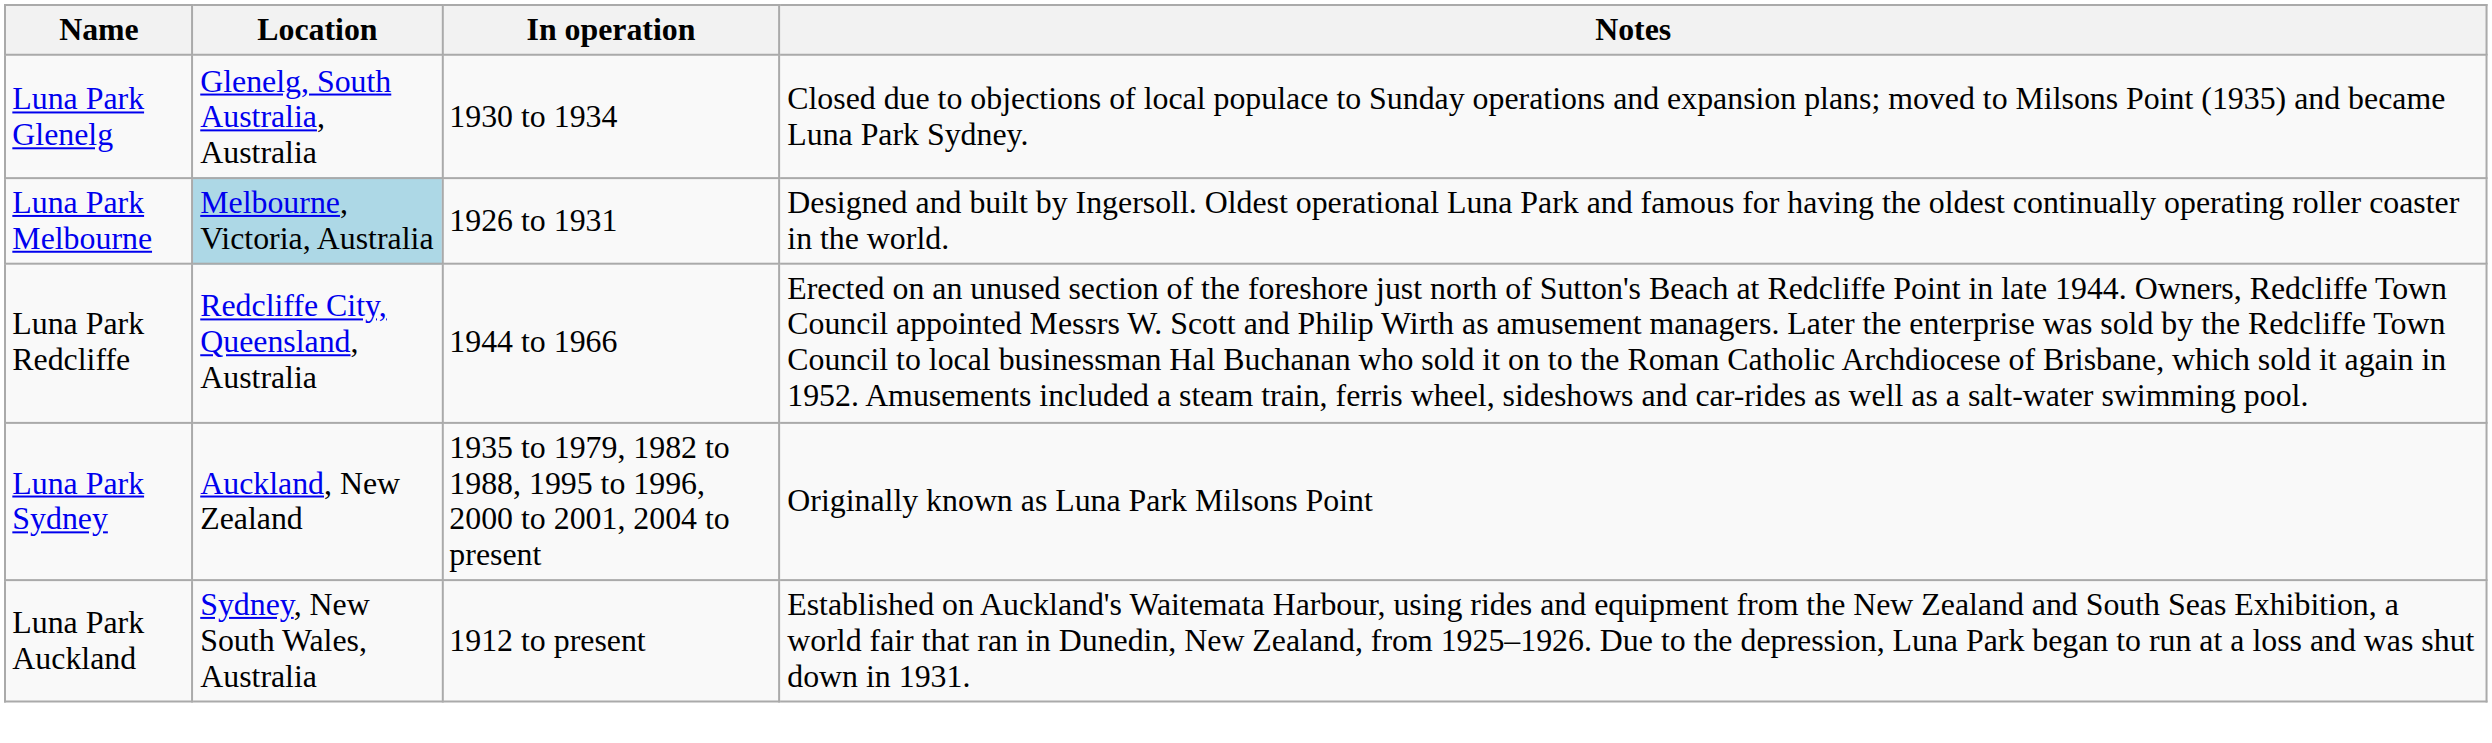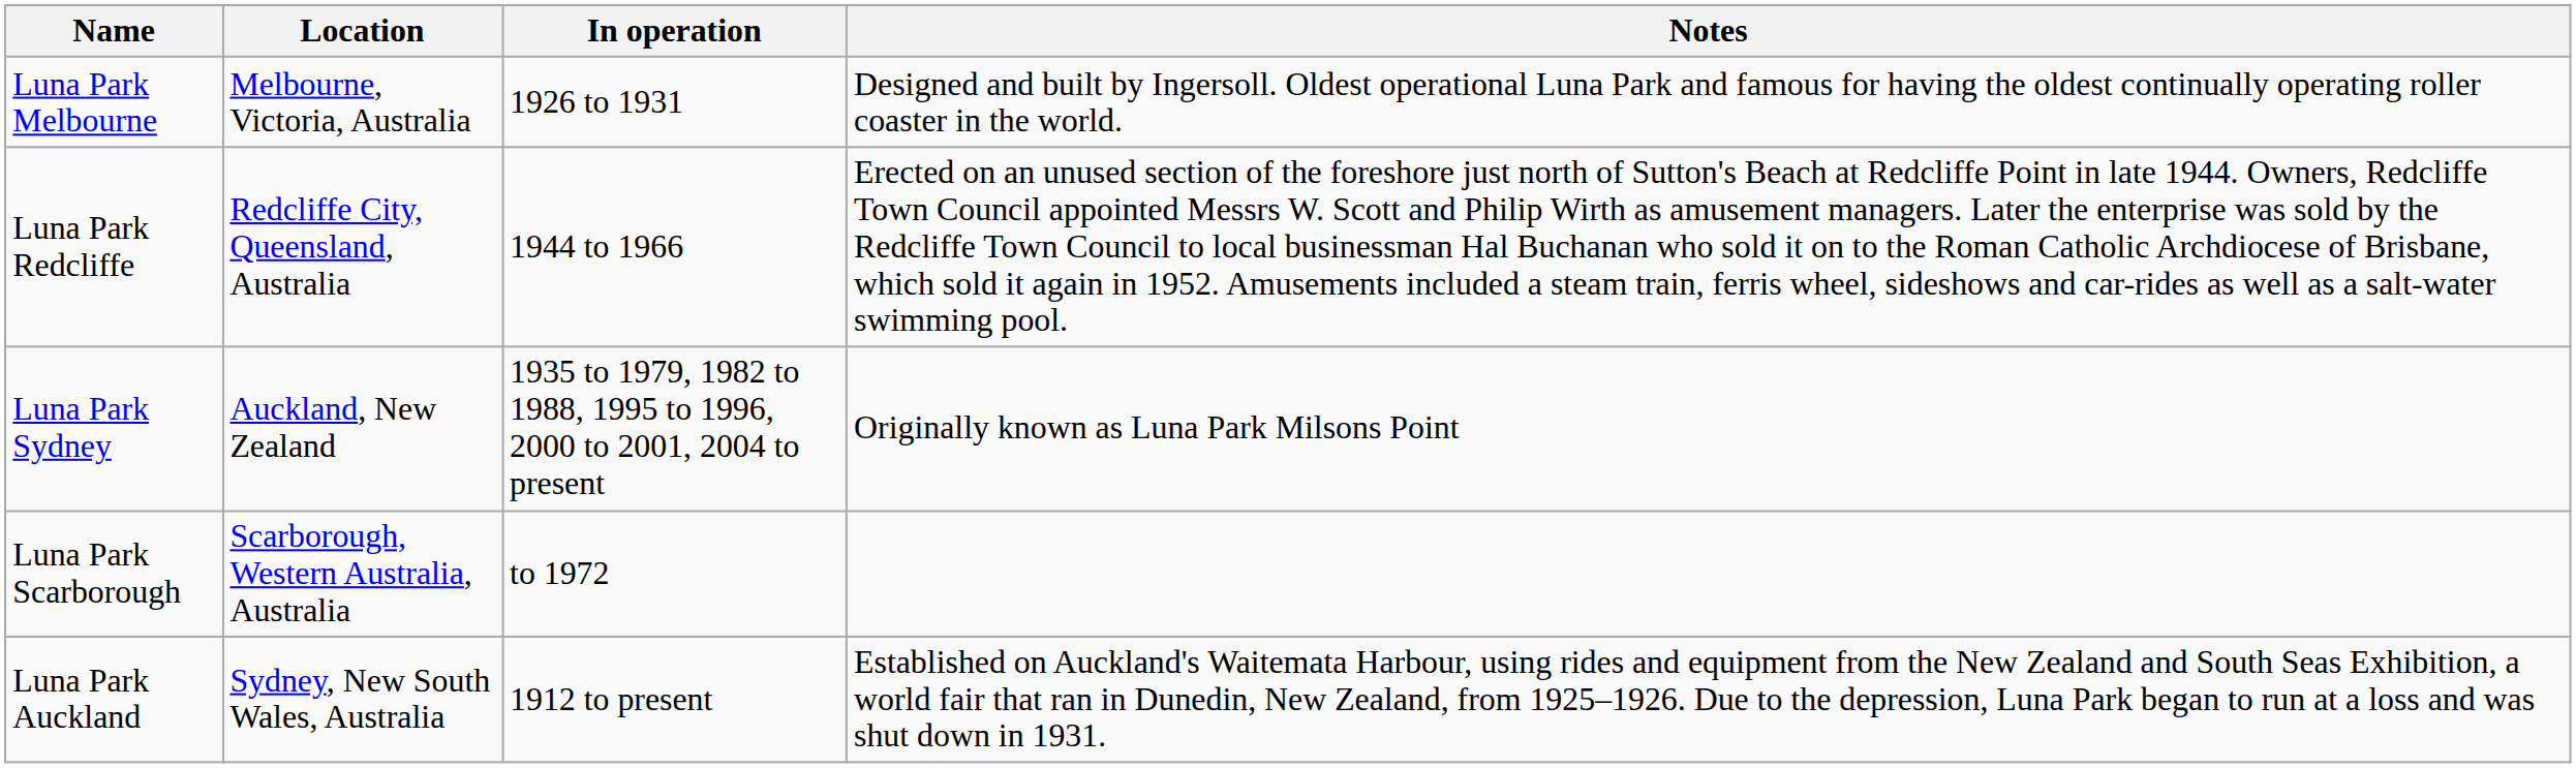- row: Luna Park Glenelg | Glenelg, South Australia, Australia | 1930 to 1934 | Closed due to objections of local populace to Sunday operations and expansion plans; moved to Milsons Point (1935) and became Luna Park Sydney.
Luna Park Melbourne | Location: lightblue background -> no background
+ row: Luna Park Scarborough | Scarborough, Western Australia, Australia | to 1972
